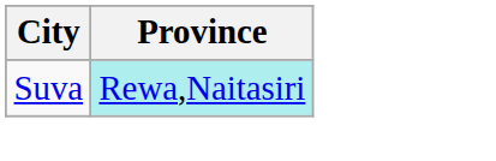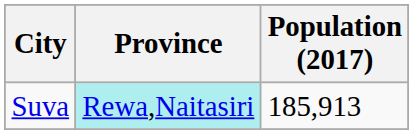+ column: Population (2017) | 185,913
